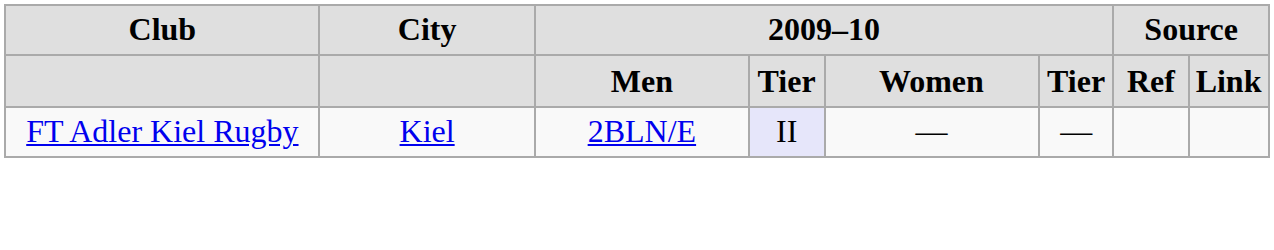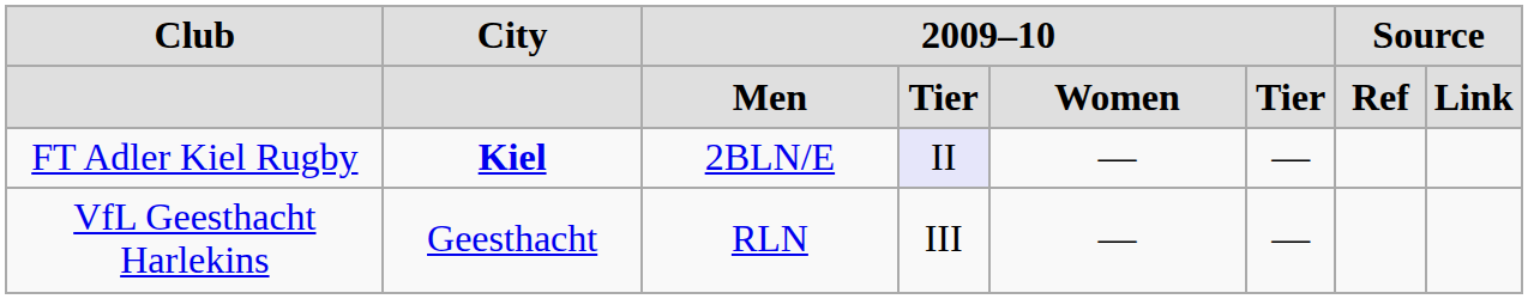FT Adler Kiel Rugby | City: normal -> bold
+ row: VfL Geesthacht Harlekins | Geesthacht | RLN | III | — | —
